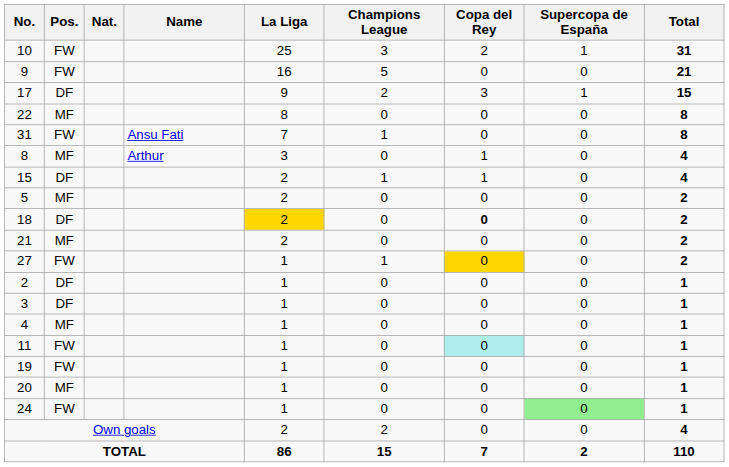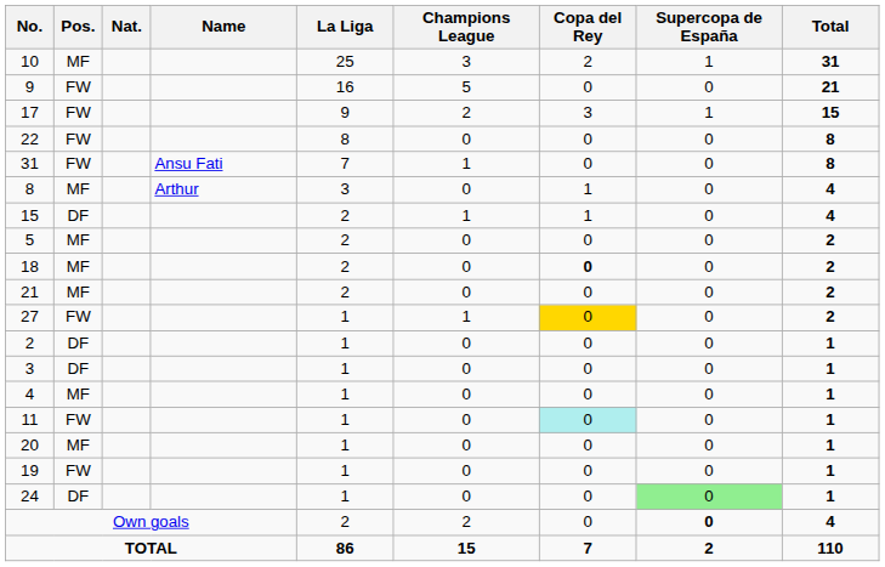10 | Pos.: FW -> MF
17 | Pos.: DF -> FW
22 | Pos.: MF -> FW
18 | Pos.: DF -> MF
18 | La Liga: gold background -> no background
rows swapped: 19 <-> 20
24 | Pos.: FW -> DF
Own goals | Supercopa de España: normal -> bold
